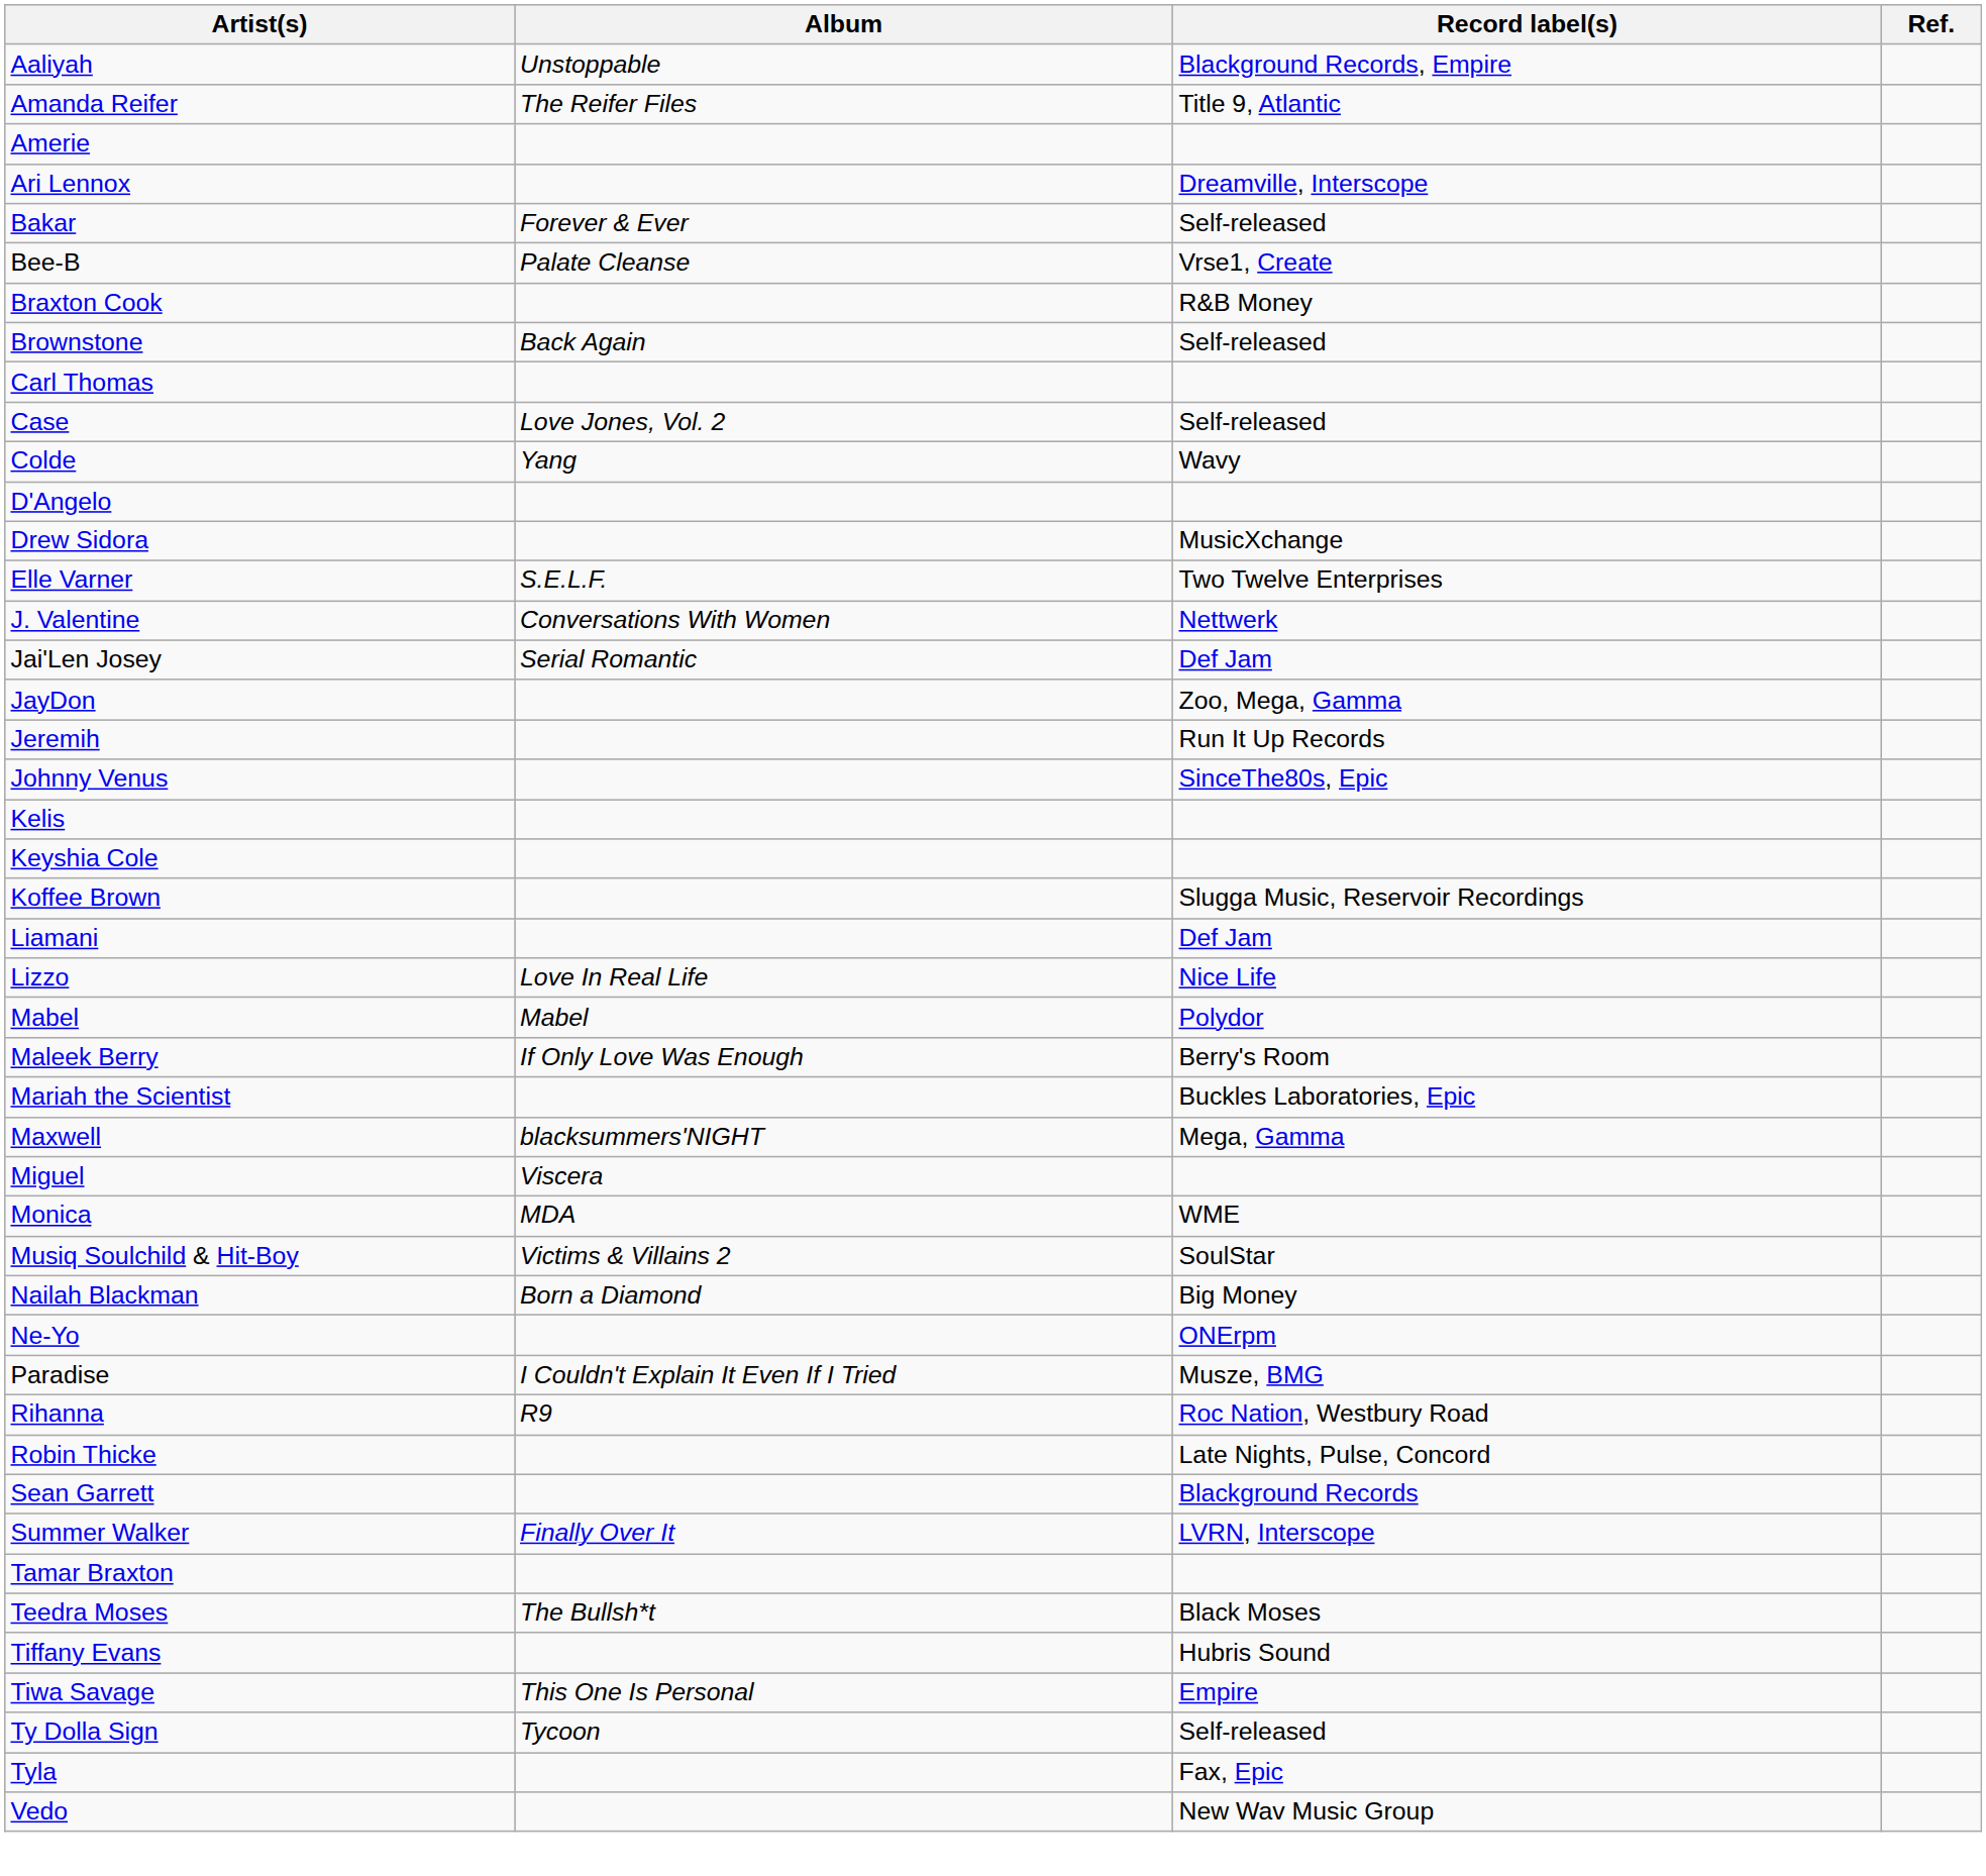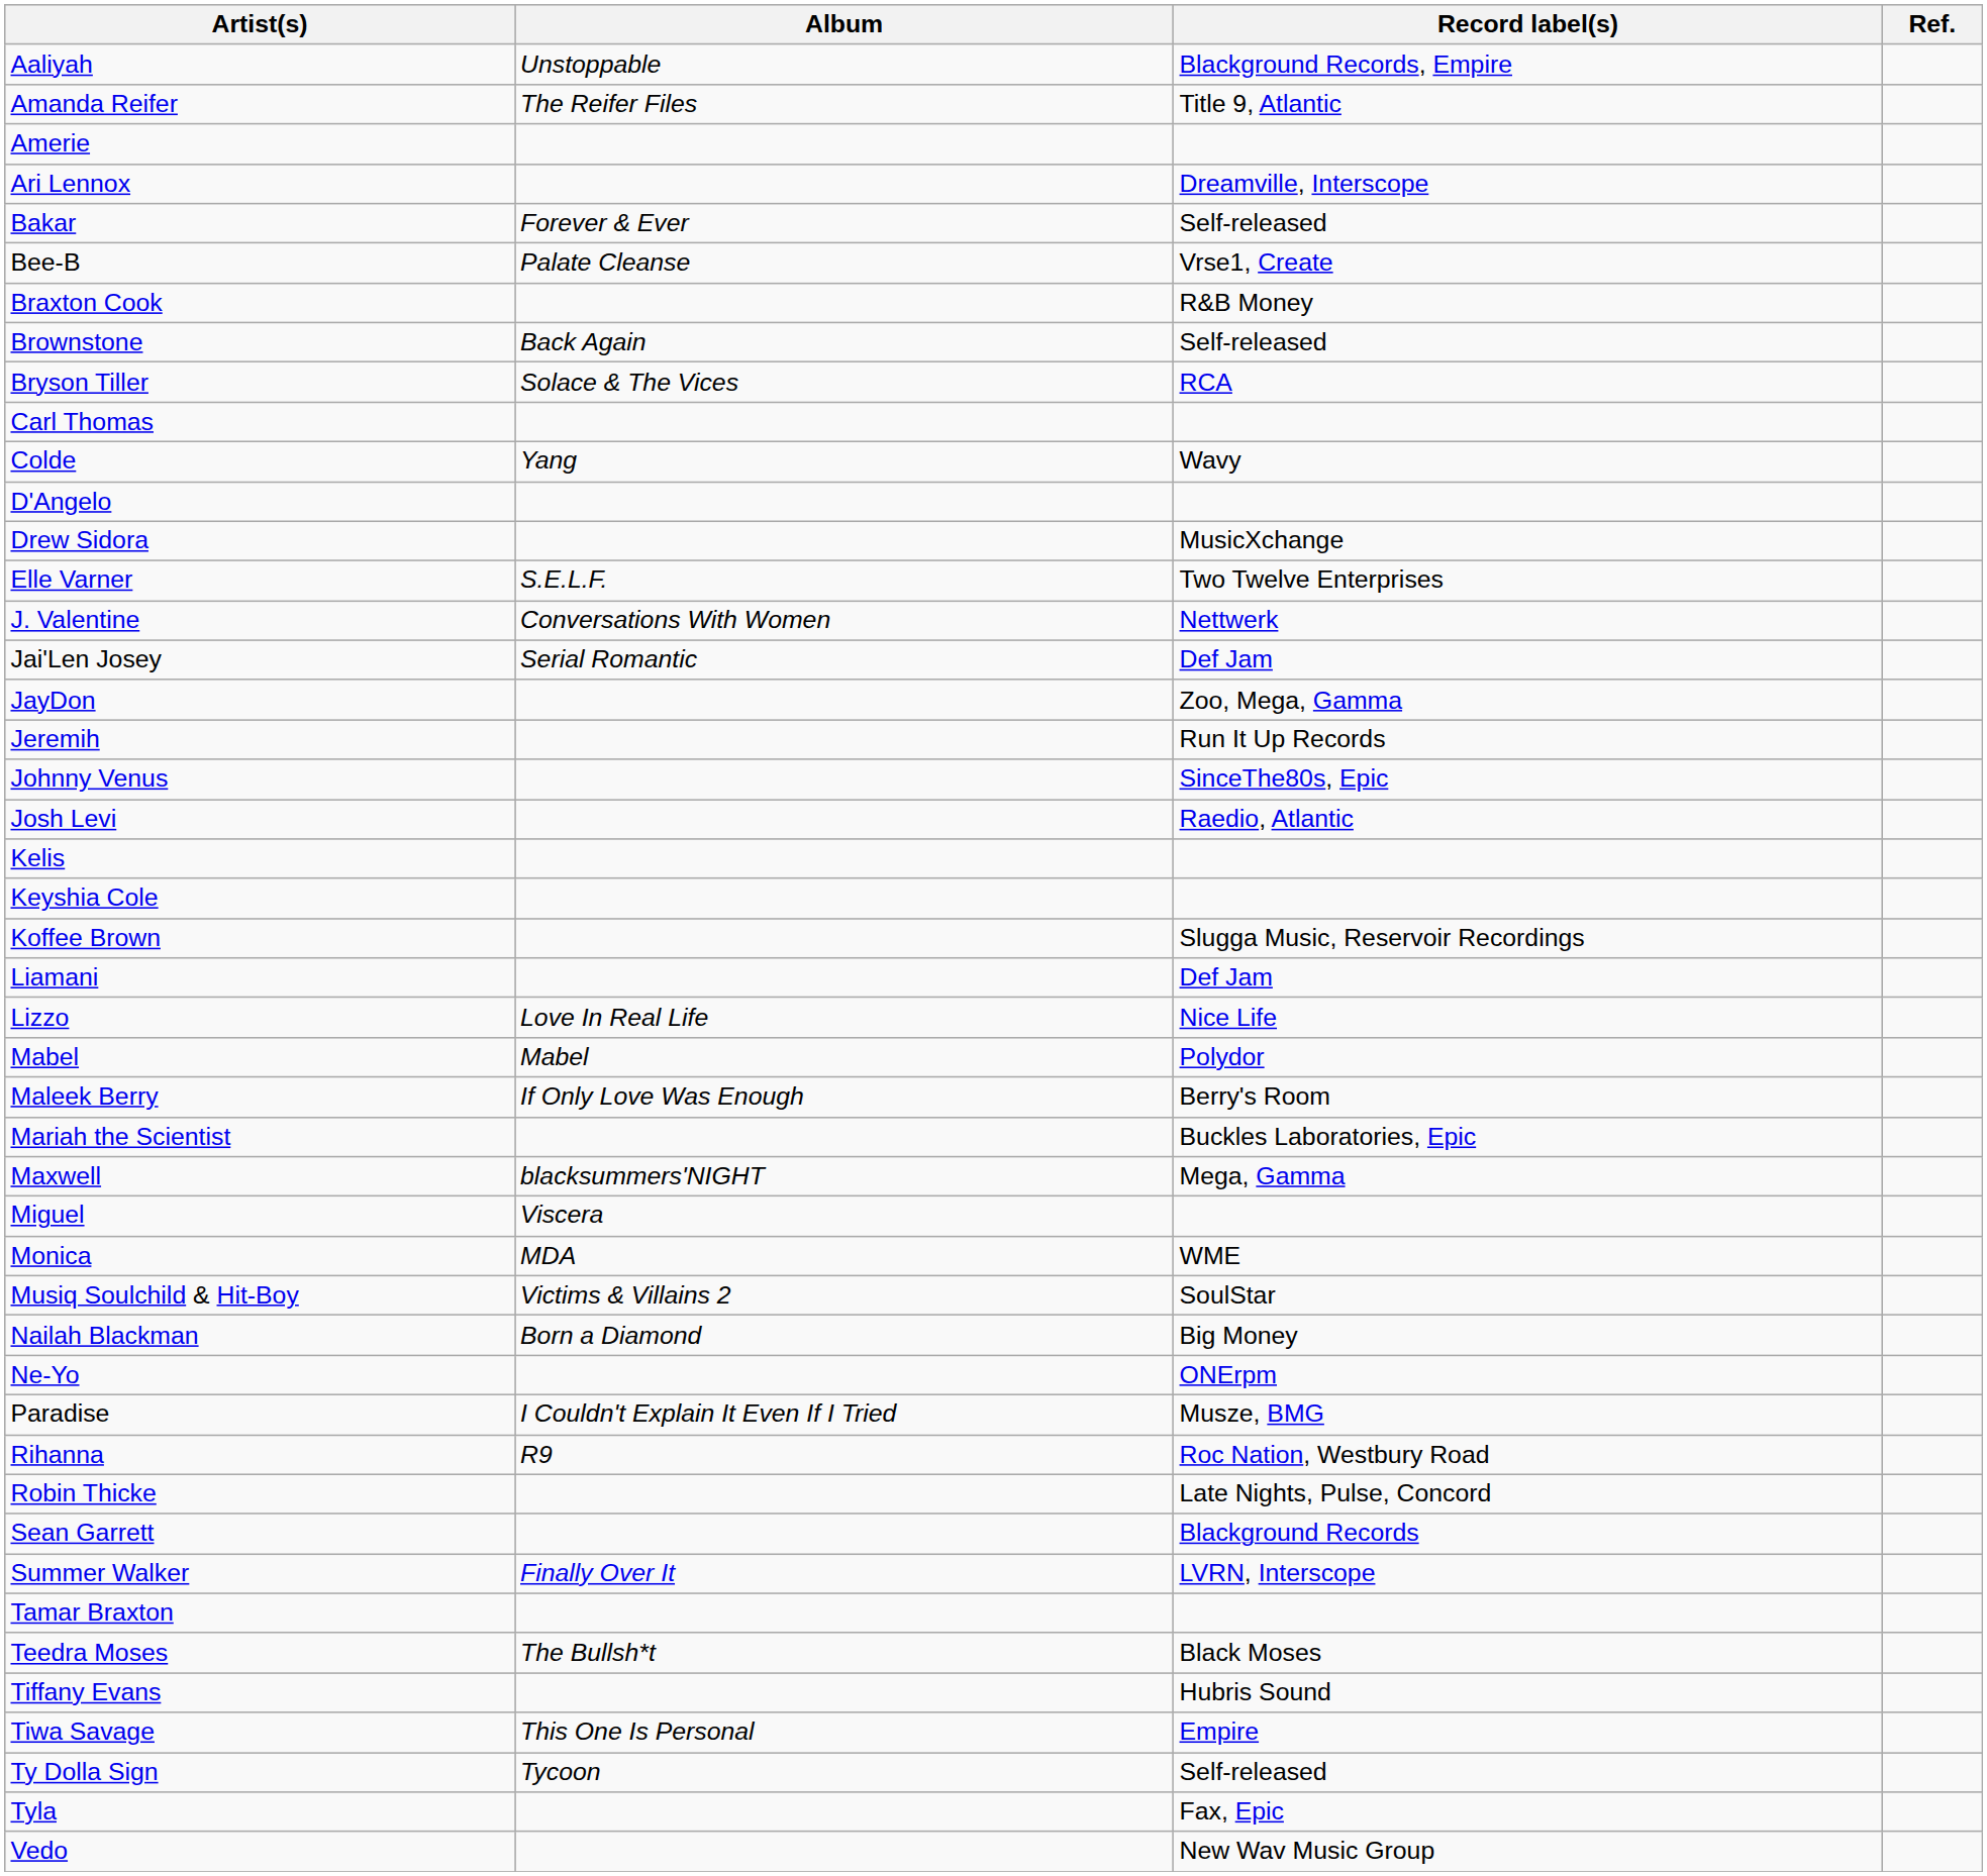+ row: Bryson Tiller | Solace & The Vices | RCA
- row: Case | Love Jones, Vol. 2 | Self-released
+ row: Josh Levi | Raedio, Atlantic
